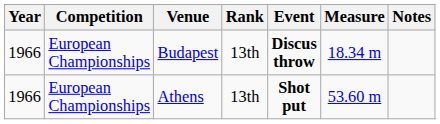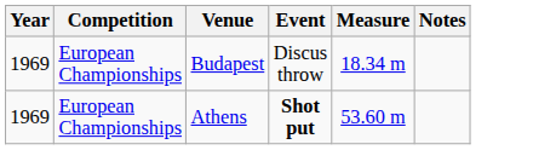- column: Rank | 13th | 13th
Budapest | Year: 1966 -> 1969
Budapest | Event: bold -> normal
Athens | Year: 1966 -> 1969
